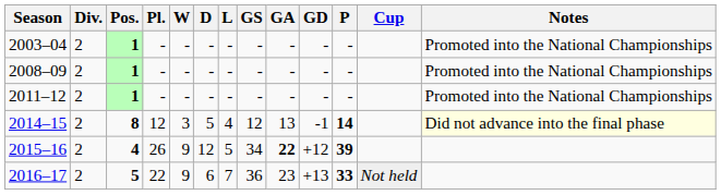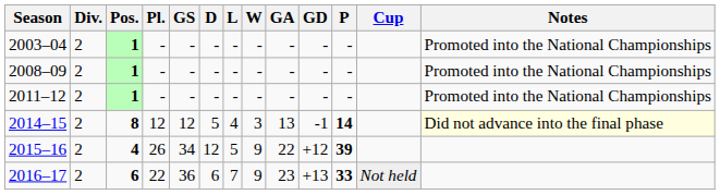columns swapped: W <-> GS
2015–16 | GA: bold -> normal
2016–17 | Pos.: 5 -> 6
